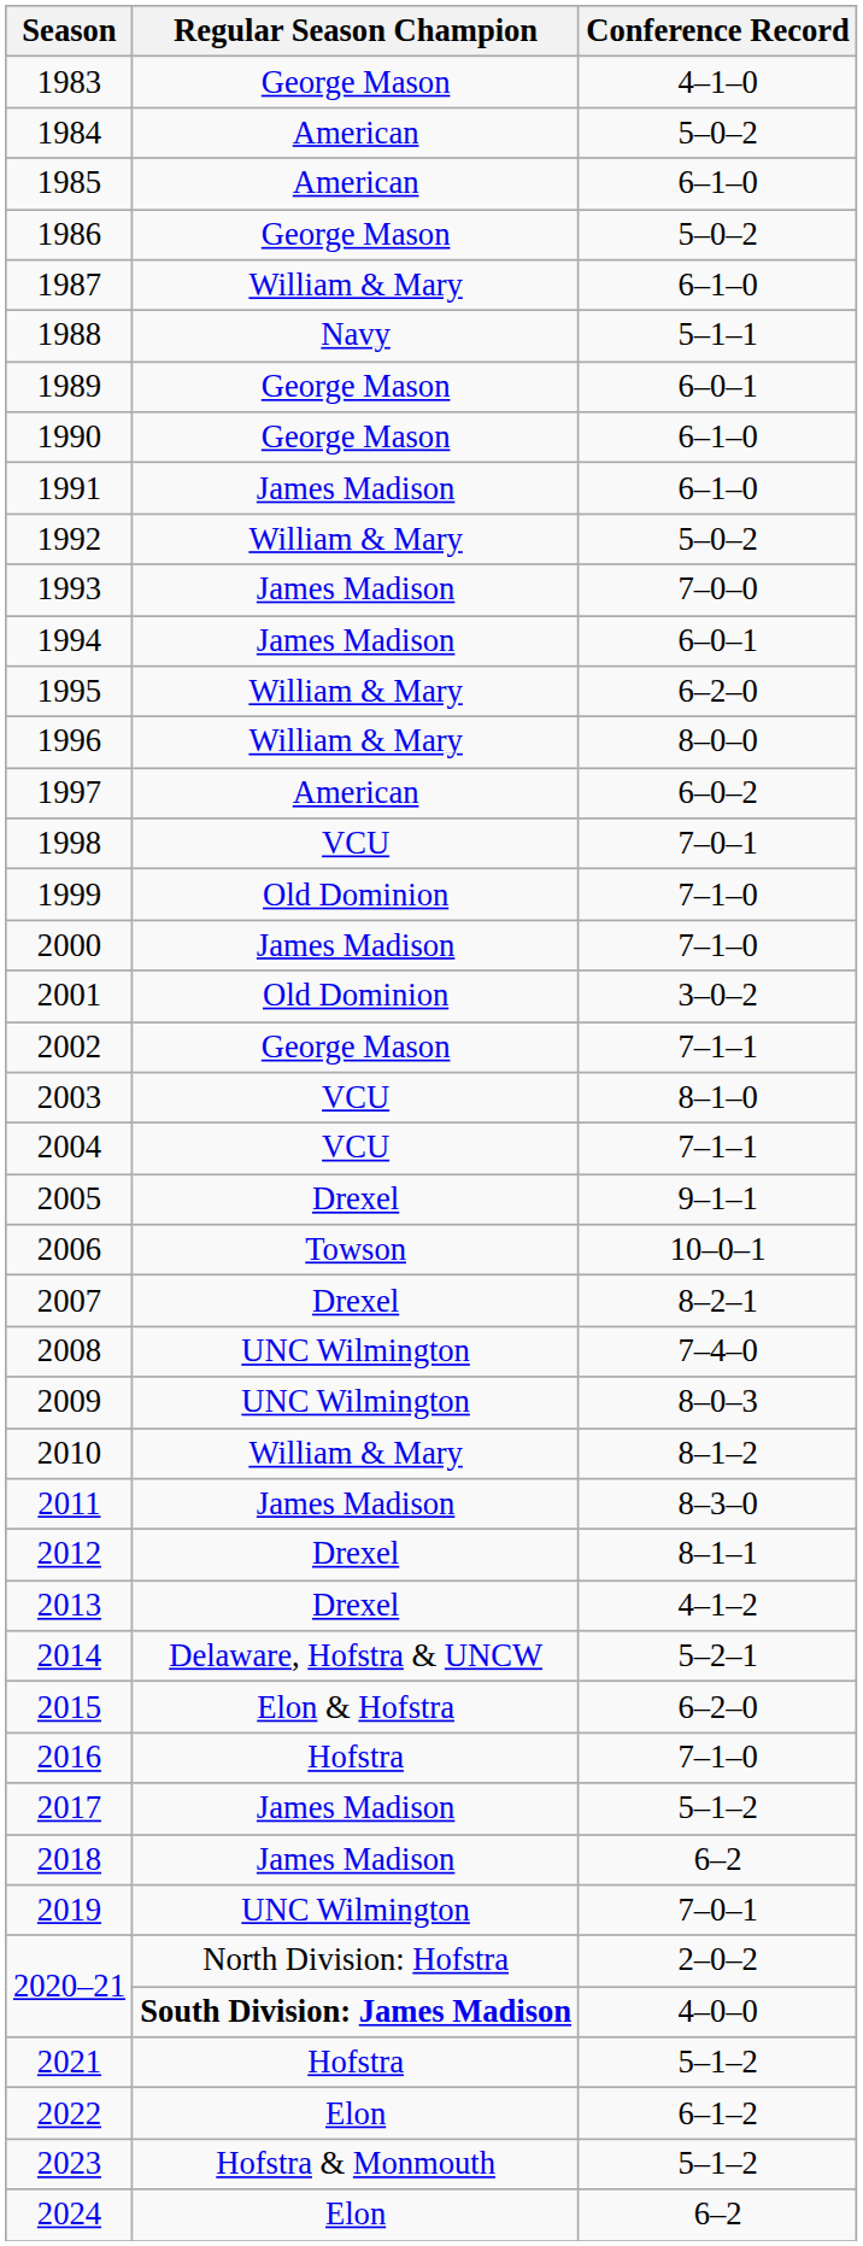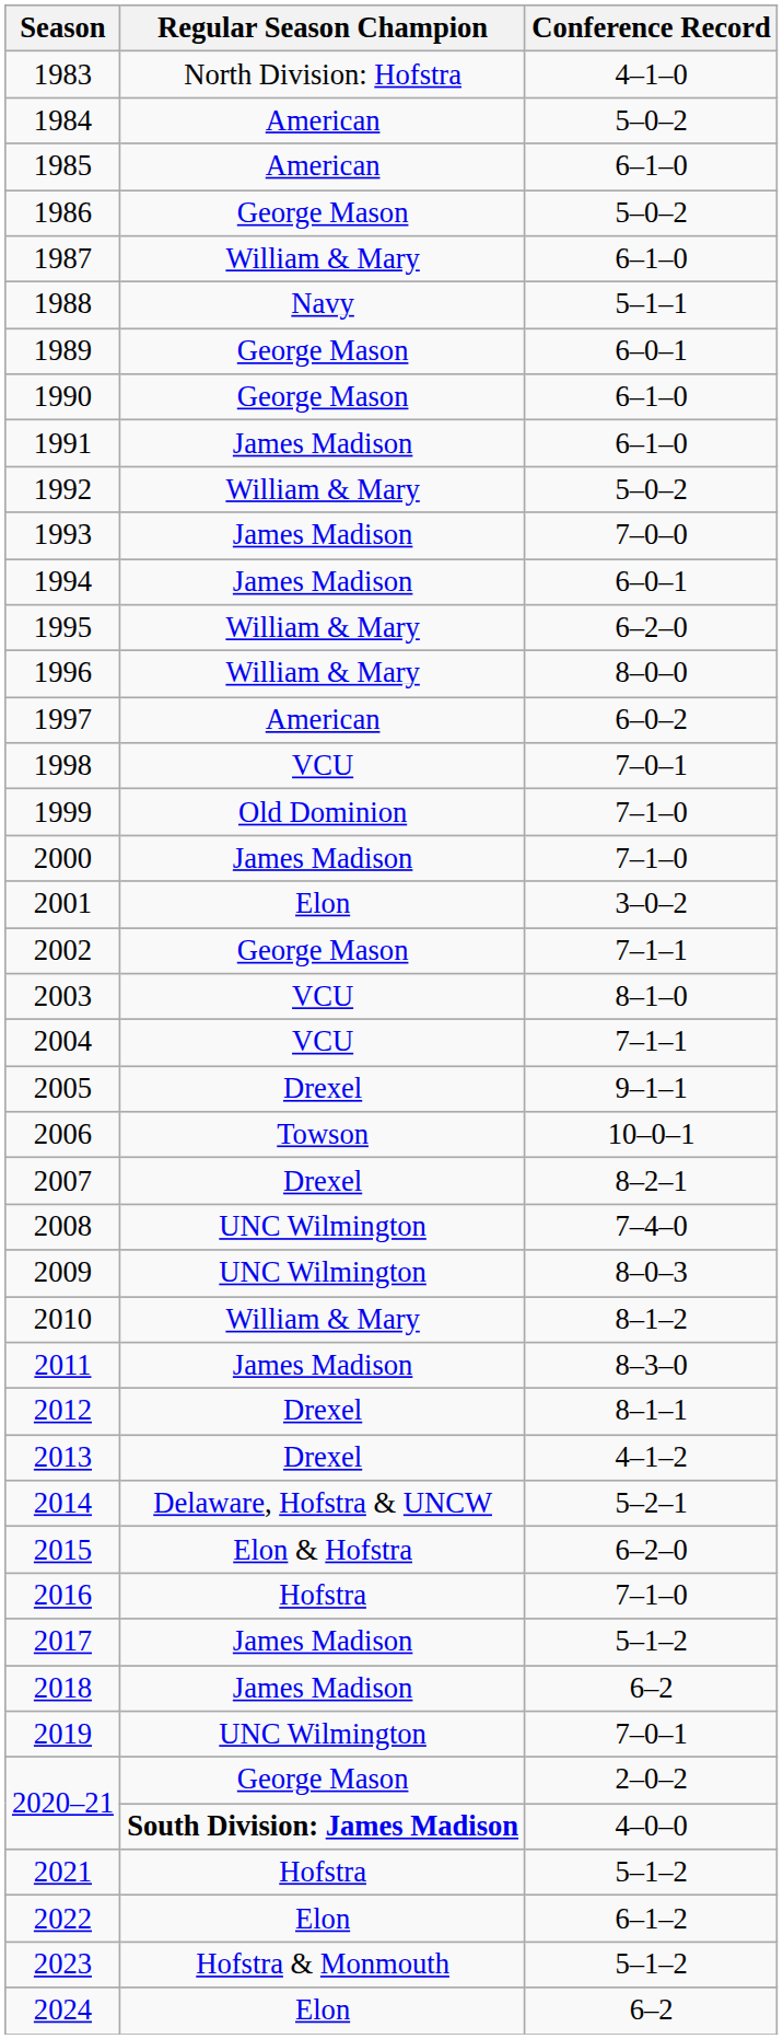1983 | Regular Season Champion: George Mason -> North Division: Hofstra
2001 | Regular Season Champion: Old Dominion -> Elon
2020–21 / 2–0–2 | Regular Season Champion: North Division: Hofstra -> George Mason
